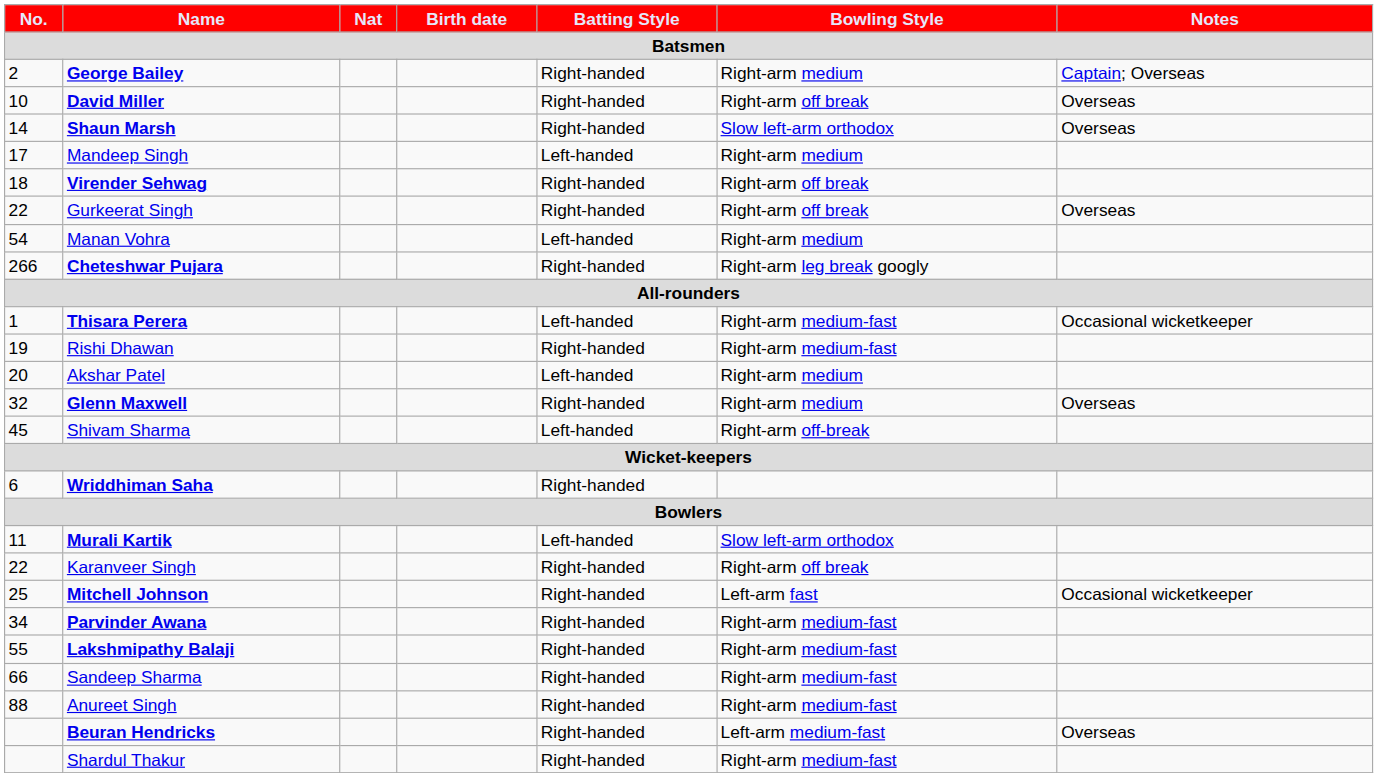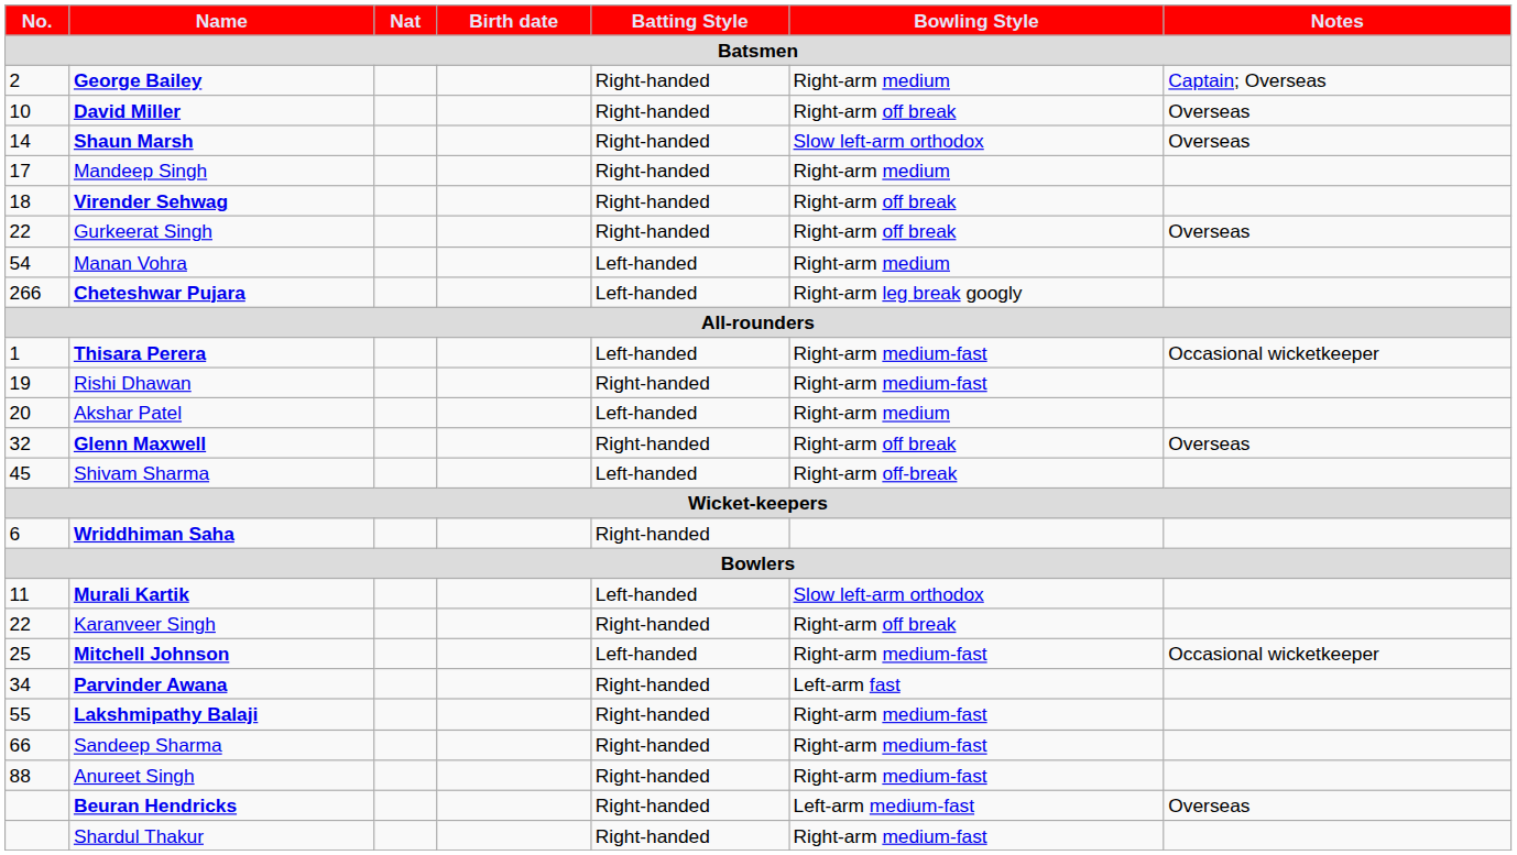Mandeep Singh | Batting Style: Left-handed -> Right-handed
Cheteshwar Pujara | Batting Style: Right-handed -> Left-handed
Glenn Maxwell | Bowling Style: Right-arm medium -> Right-arm off break
Mitchell Johnson | Batting Style: Right-handed -> Left-handed
Mitchell Johnson | Bowling Style: Left-arm fast -> Right-arm medium-fast
Parvinder Awana | Bowling Style: Right-arm medium-fast -> Left-arm fast
